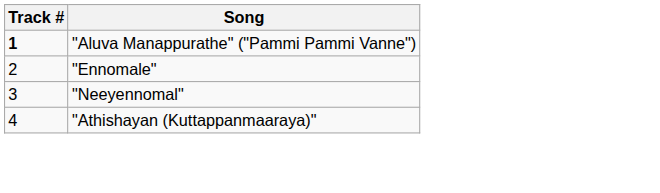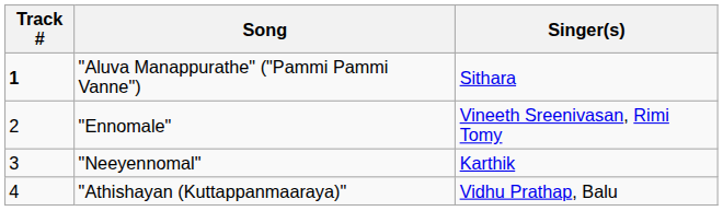+ column: Singer(s) | Sithara | Vineeth Sreenivasan, Rimi Tomy | Karthik | Vidhu Prathap, Balu
